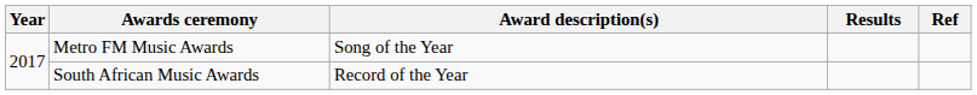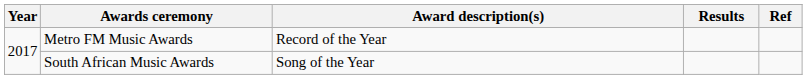Metro FM Music Awards | Award description(s): Song of the Year -> Record of the Year
South African Music Awards | Award description(s): Record of the Year -> Song of the Year
